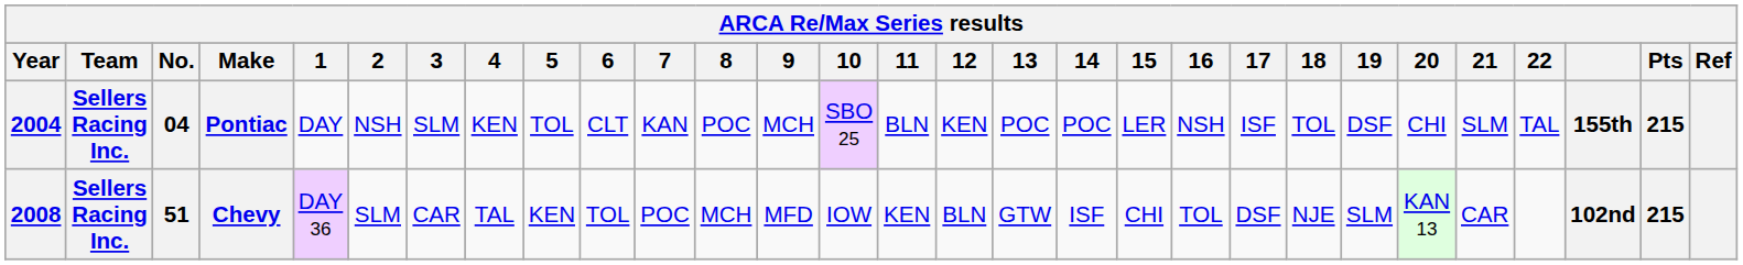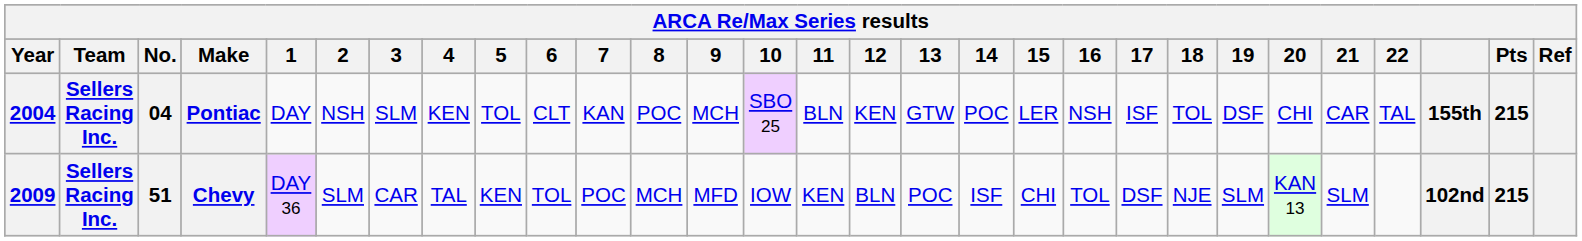Pontiac | 13: POC -> GTW
Pontiac | 21: SLM -> CAR
Chevy | Year: 2008 -> 2009
Chevy | 13: GTW -> POC
Chevy | 21: CAR -> SLM
